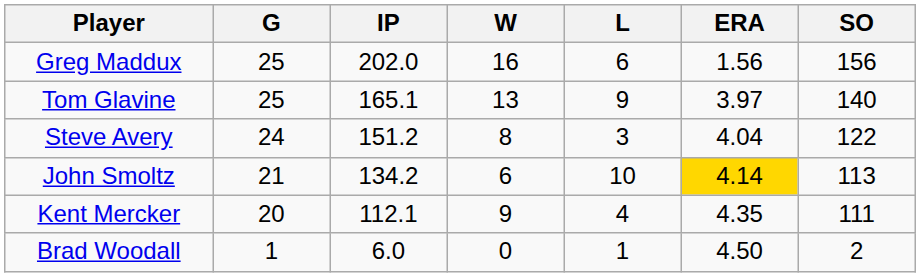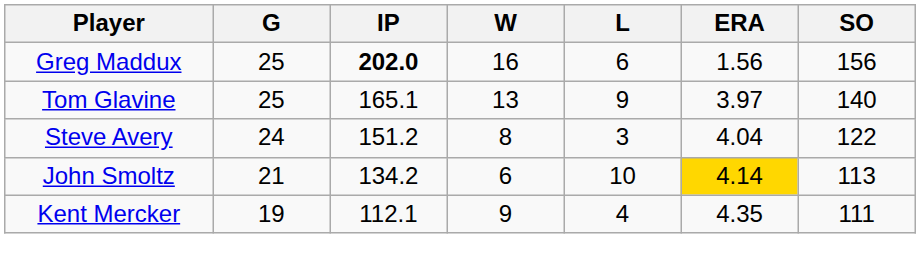Greg Maddux | IP: normal -> bold
Kent Mercker | G: 20 -> 19
- row: Brad Woodall | 1 | 6.0 | 0 | 1 | 4.50 | 2
